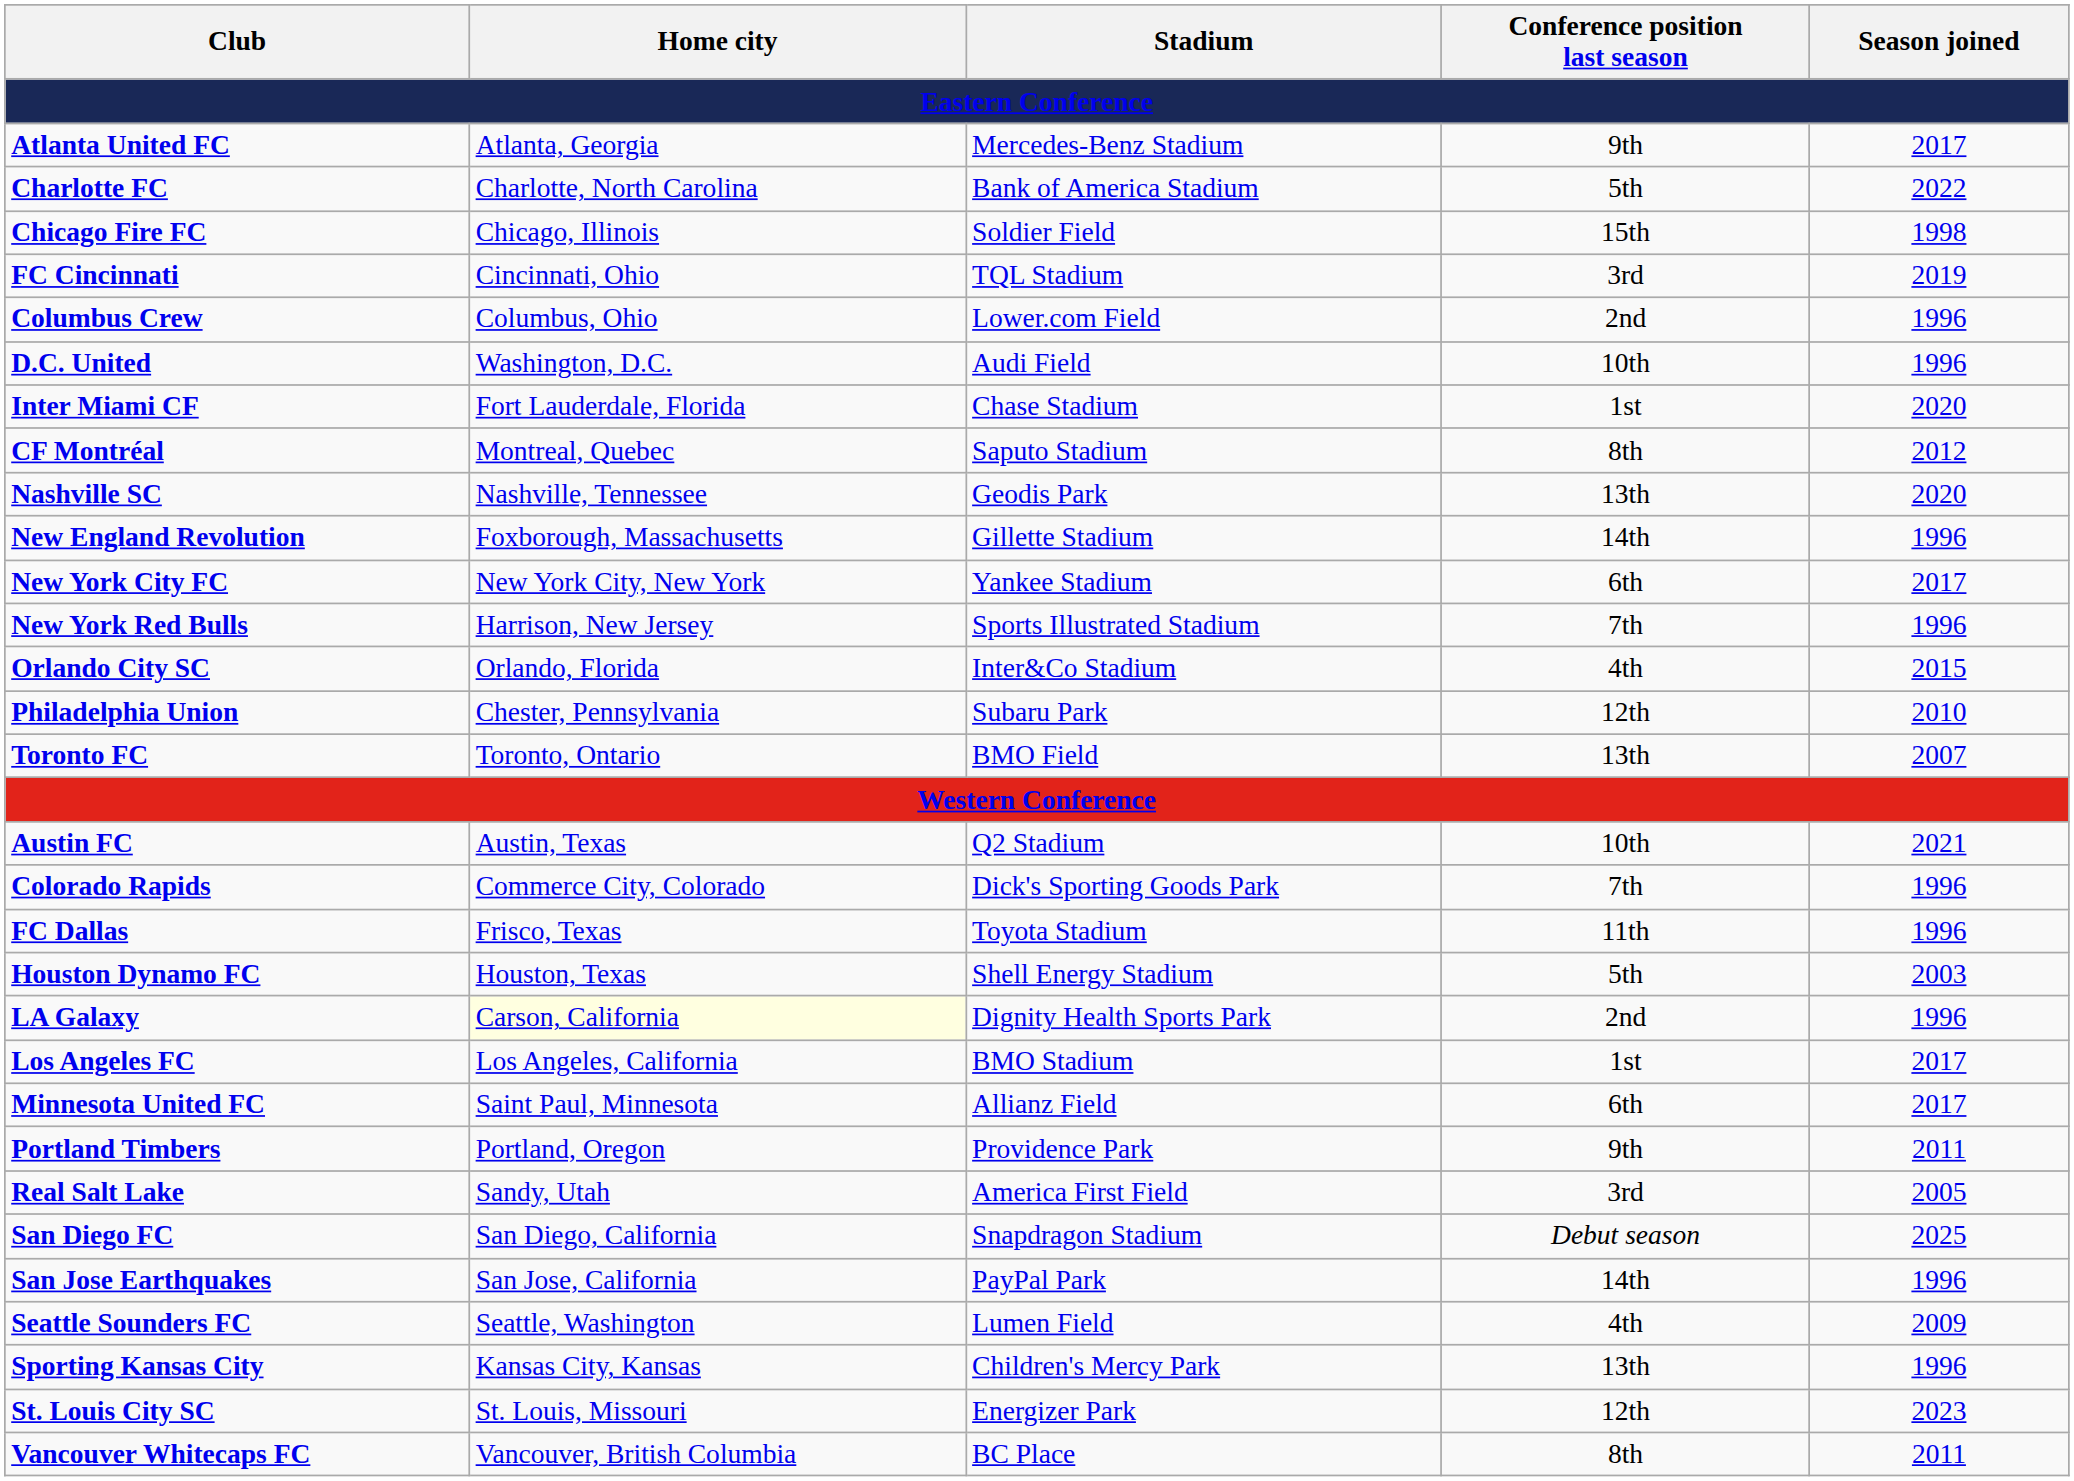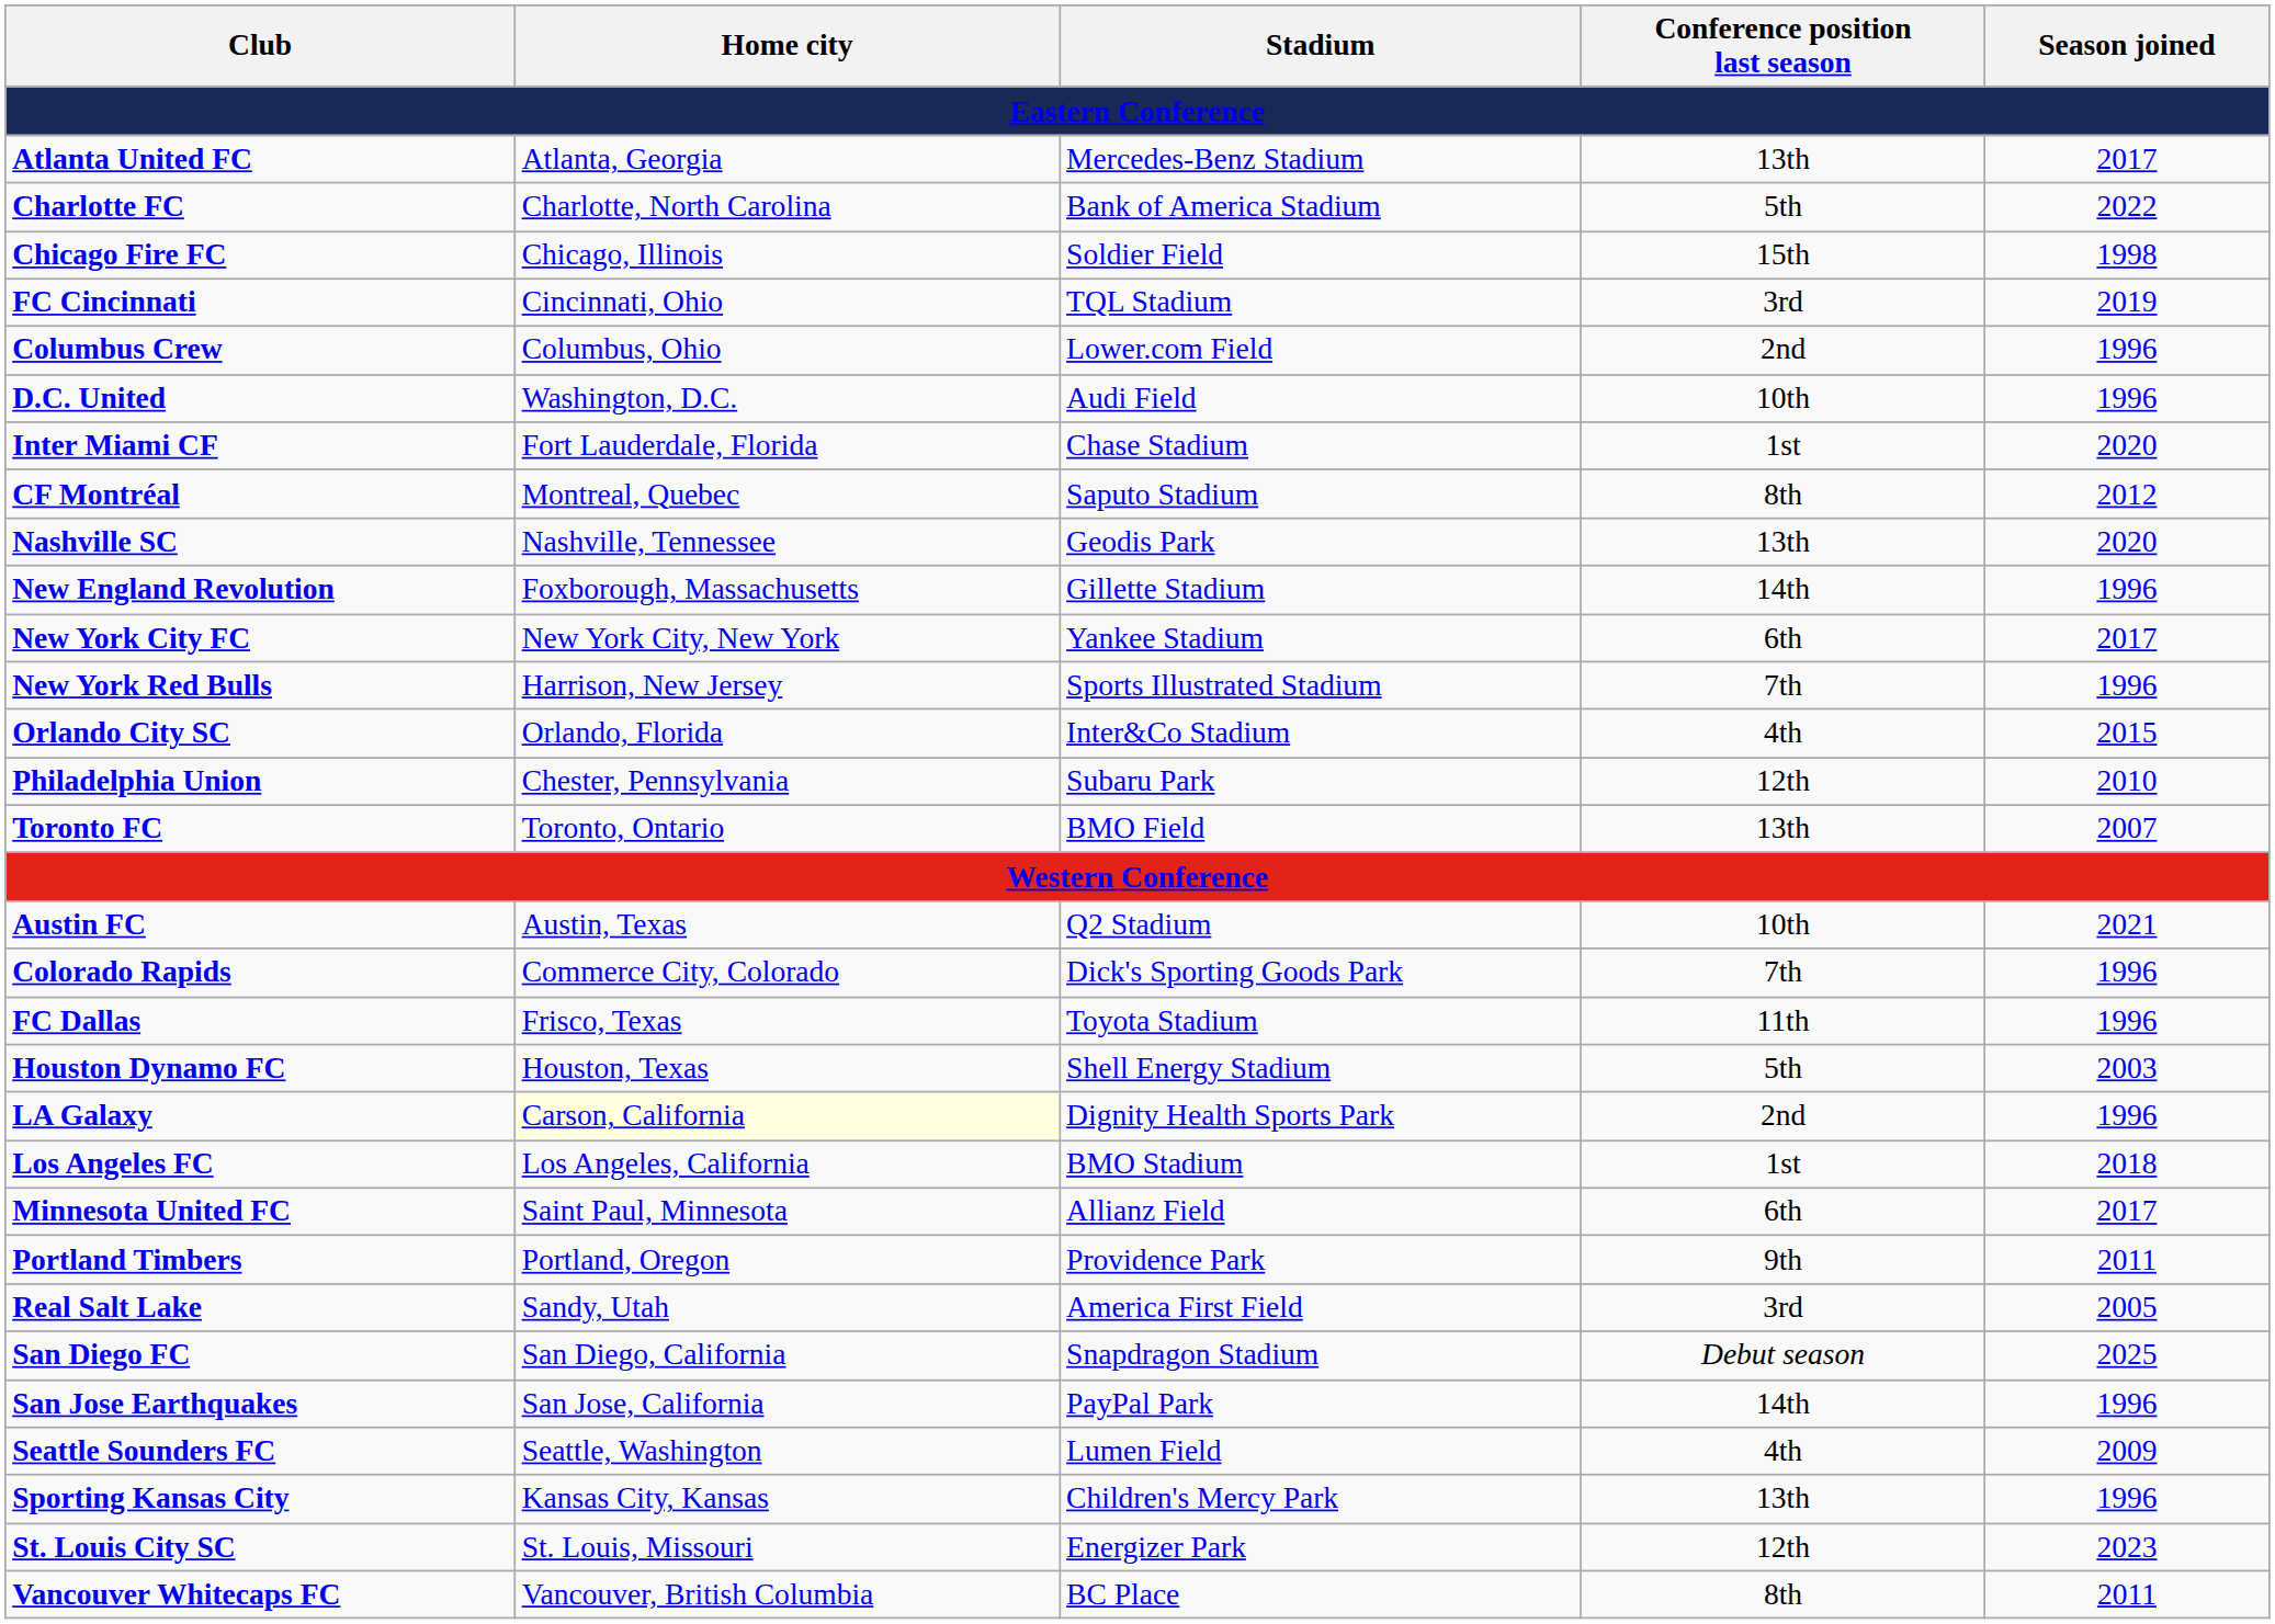Atlanta United FC | Conference position last season: 9th -> 13th
Los Angeles FC | Season joined: 2017 -> 2018
